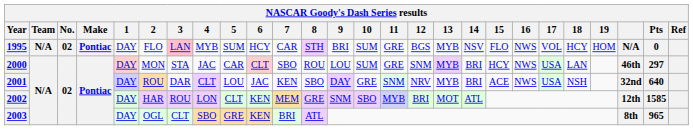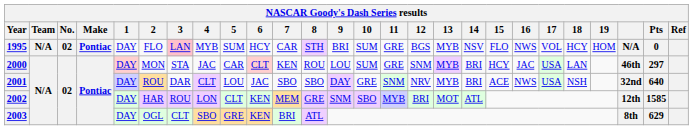2000 | 7: SBO -> KEN
2000 | 16: NWS -> JAC
2001 | 7: KEN -> SBO
2003 | Pts: 965 -> 629
